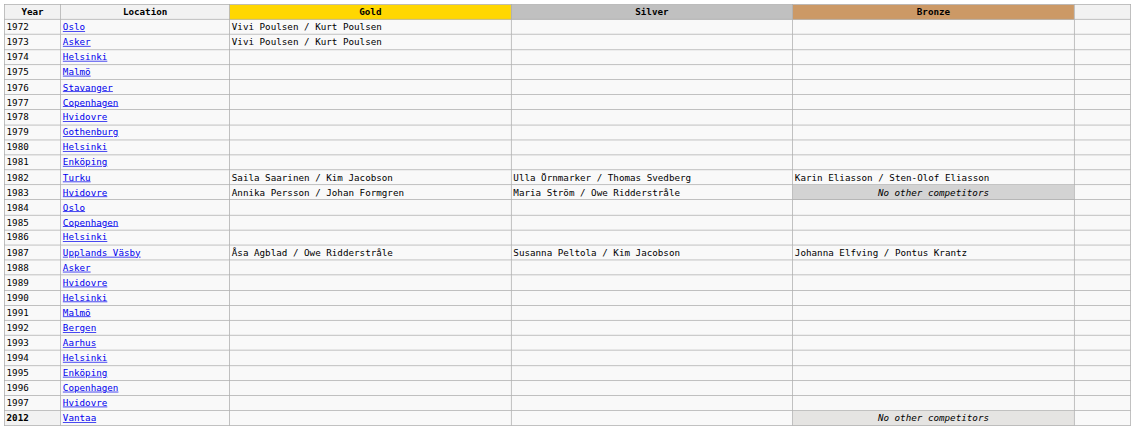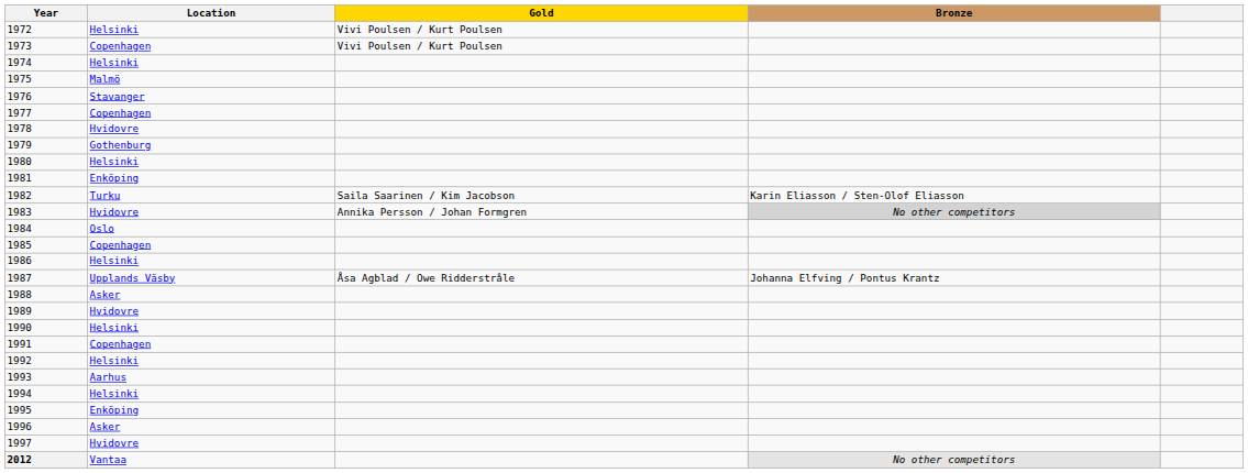- column: Silver | Ulla Örnmarker / Thomas Svedberg | Maria Ström / Owe Ridderstråle | Susanna Peltola / Kim Jacobson
1972 | Location: Oslo -> Helsinki
1973 | Location: Asker -> Copenhagen
1991 | Location: Malmö -> Copenhagen
1992 | Location: Bergen -> Helsinki
1996 | Location: Copenhagen -> Asker
